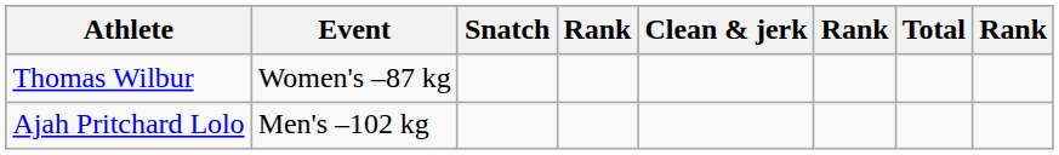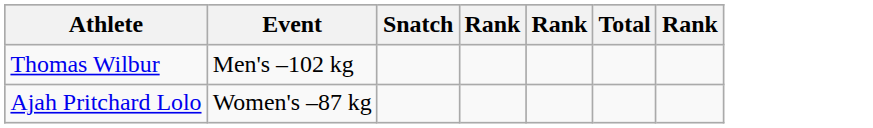- column: Clean & jerk
Thomas Wilbur | Event: Women's –87 kg -> Men's –102 kg
Ajah Pritchard Lolo | Event: Men's –102 kg -> Women's –87 kg
